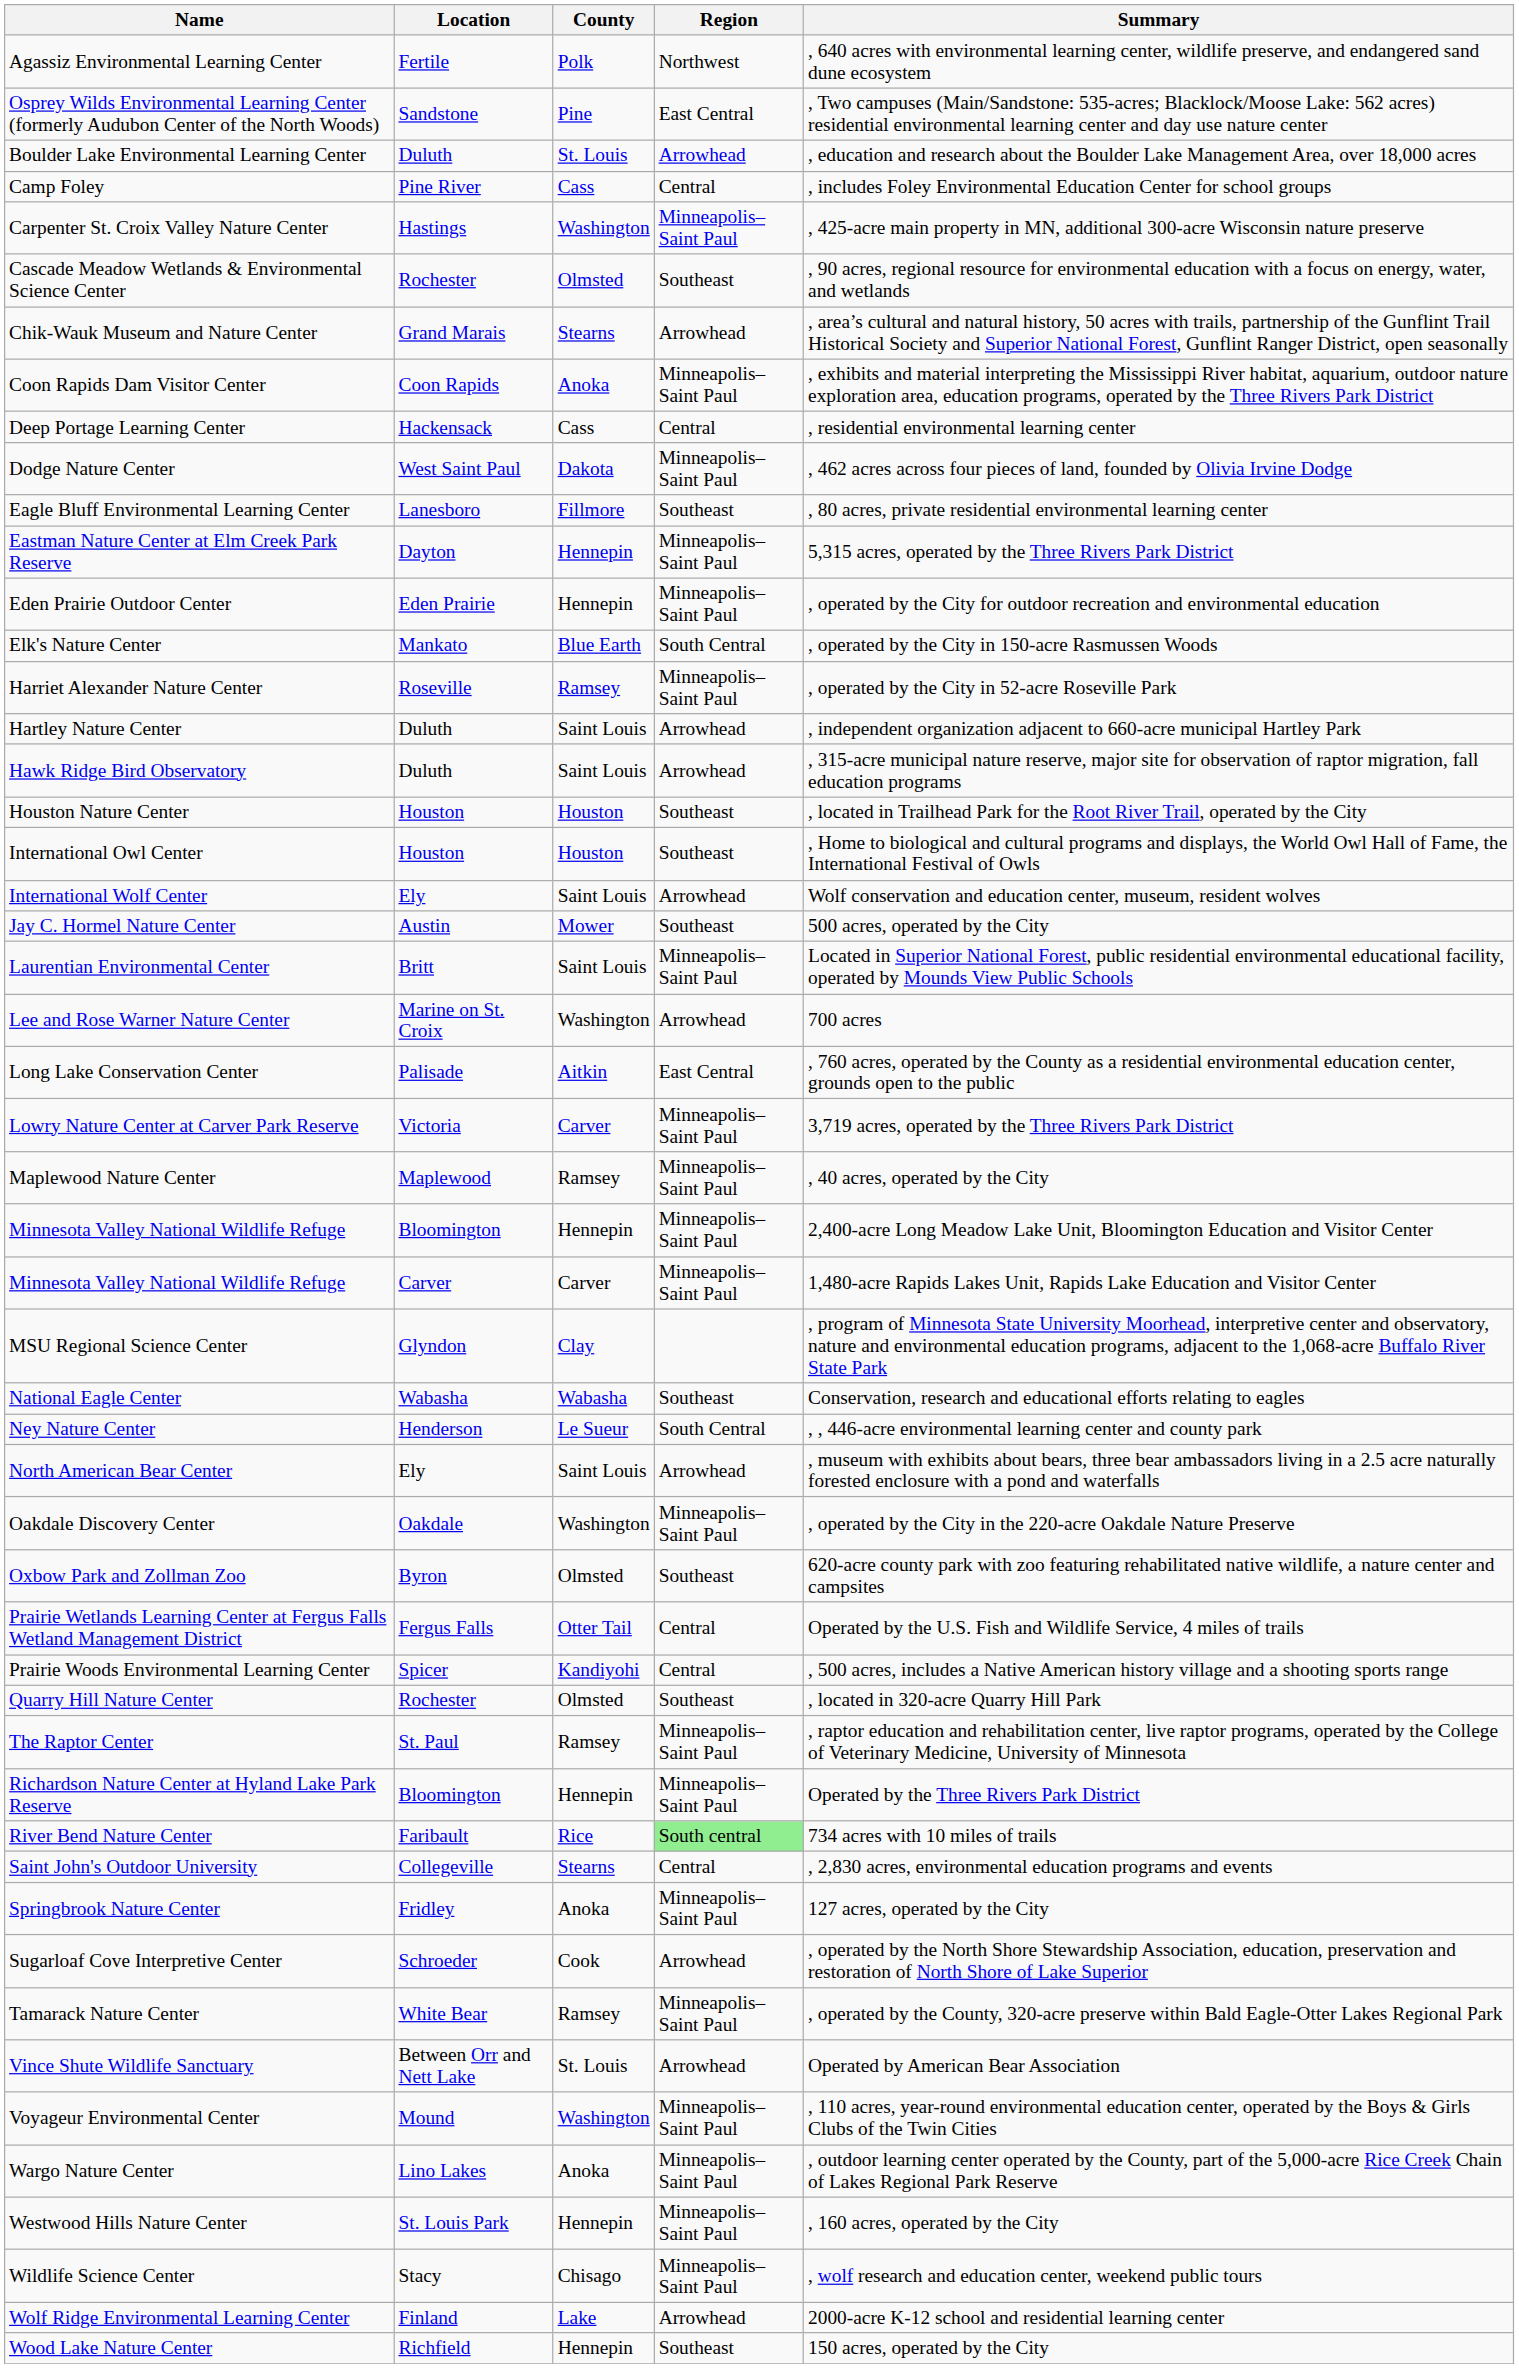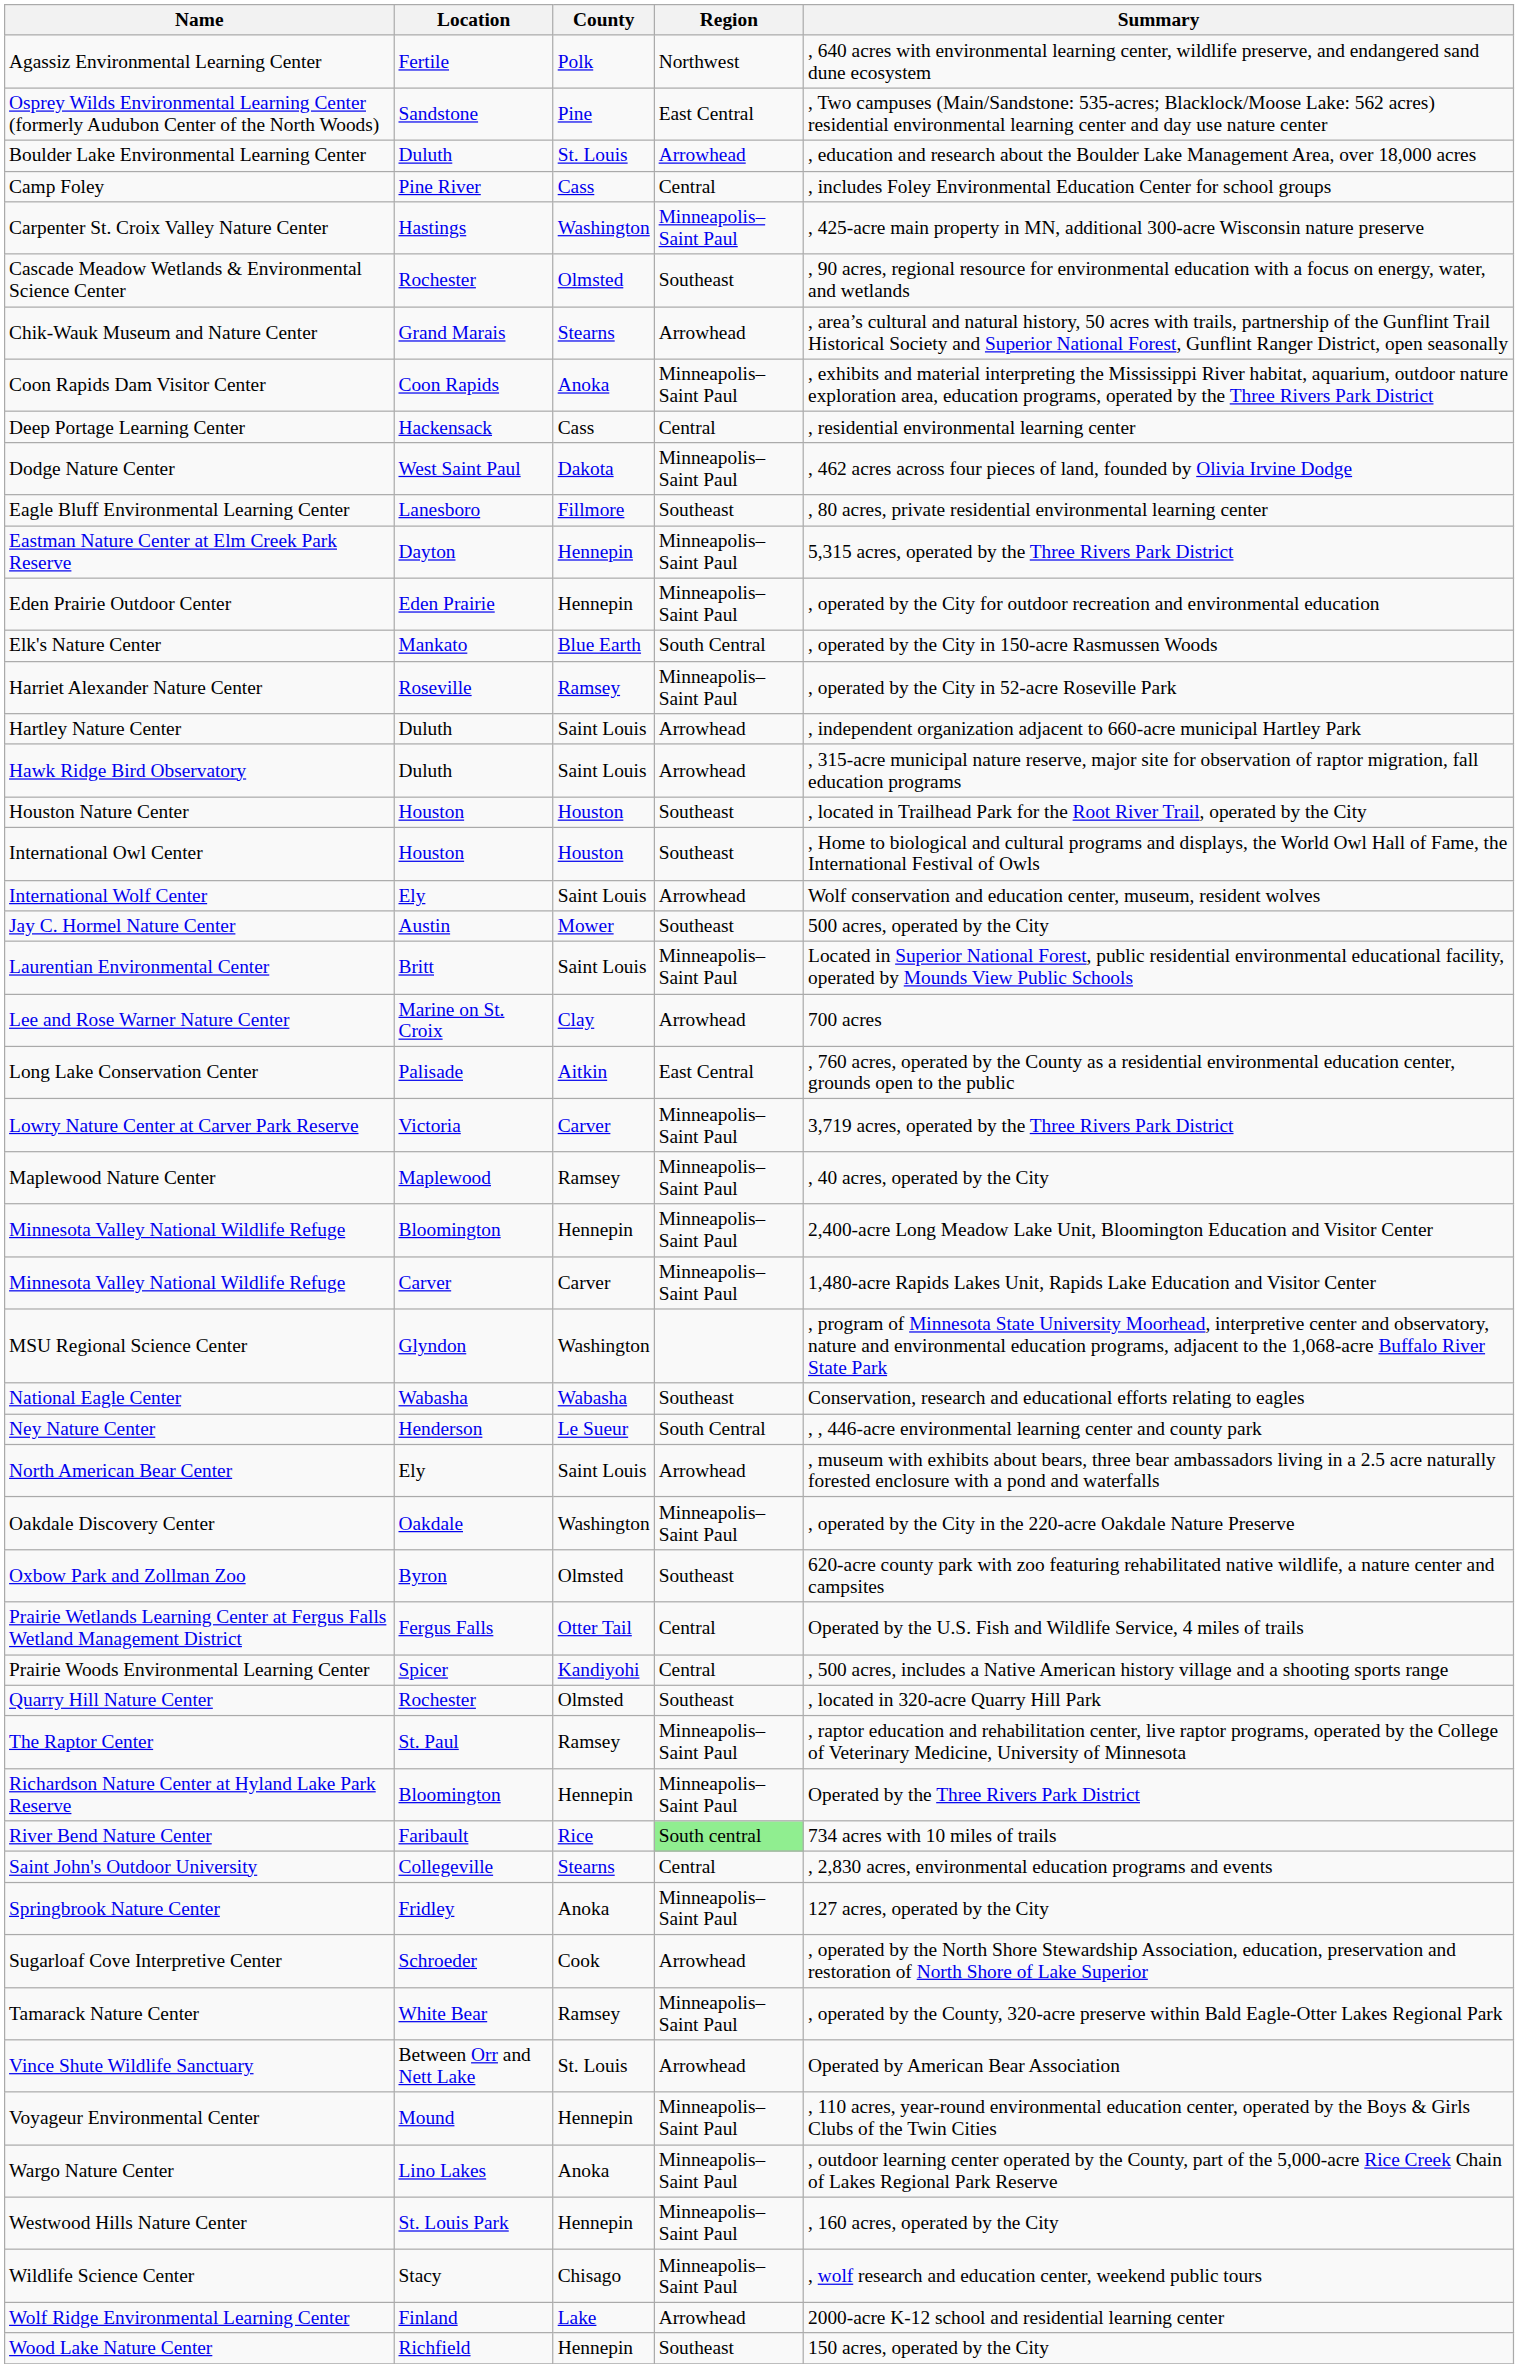Lee and Rose Warner Nature Center | County: Washington -> Clay
MSU Regional Science Center | County: Clay -> Washington
Voyageur Environmental Center | County: Washington -> Hennepin
